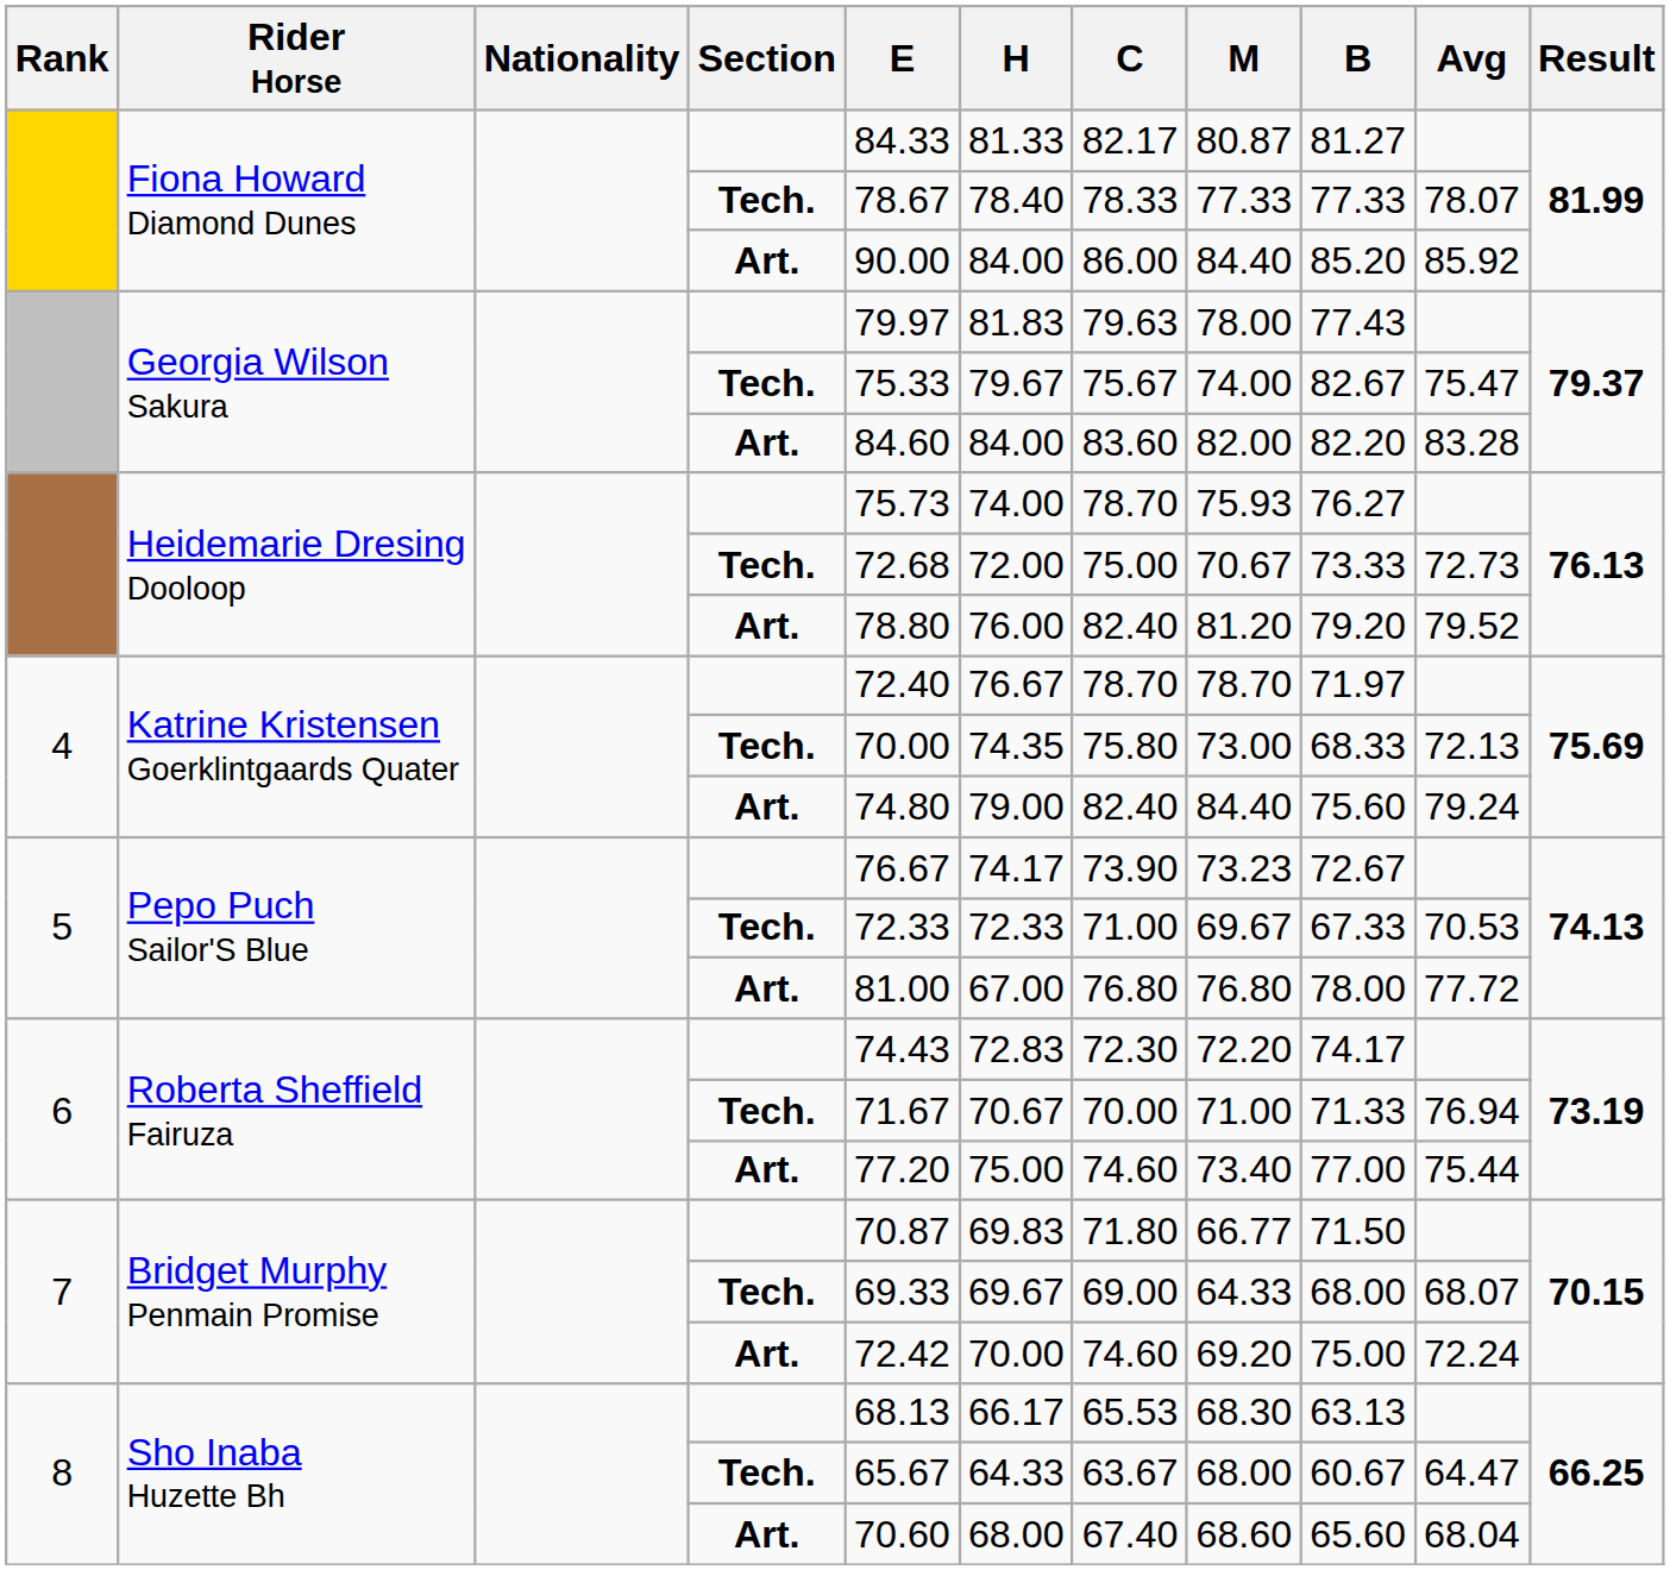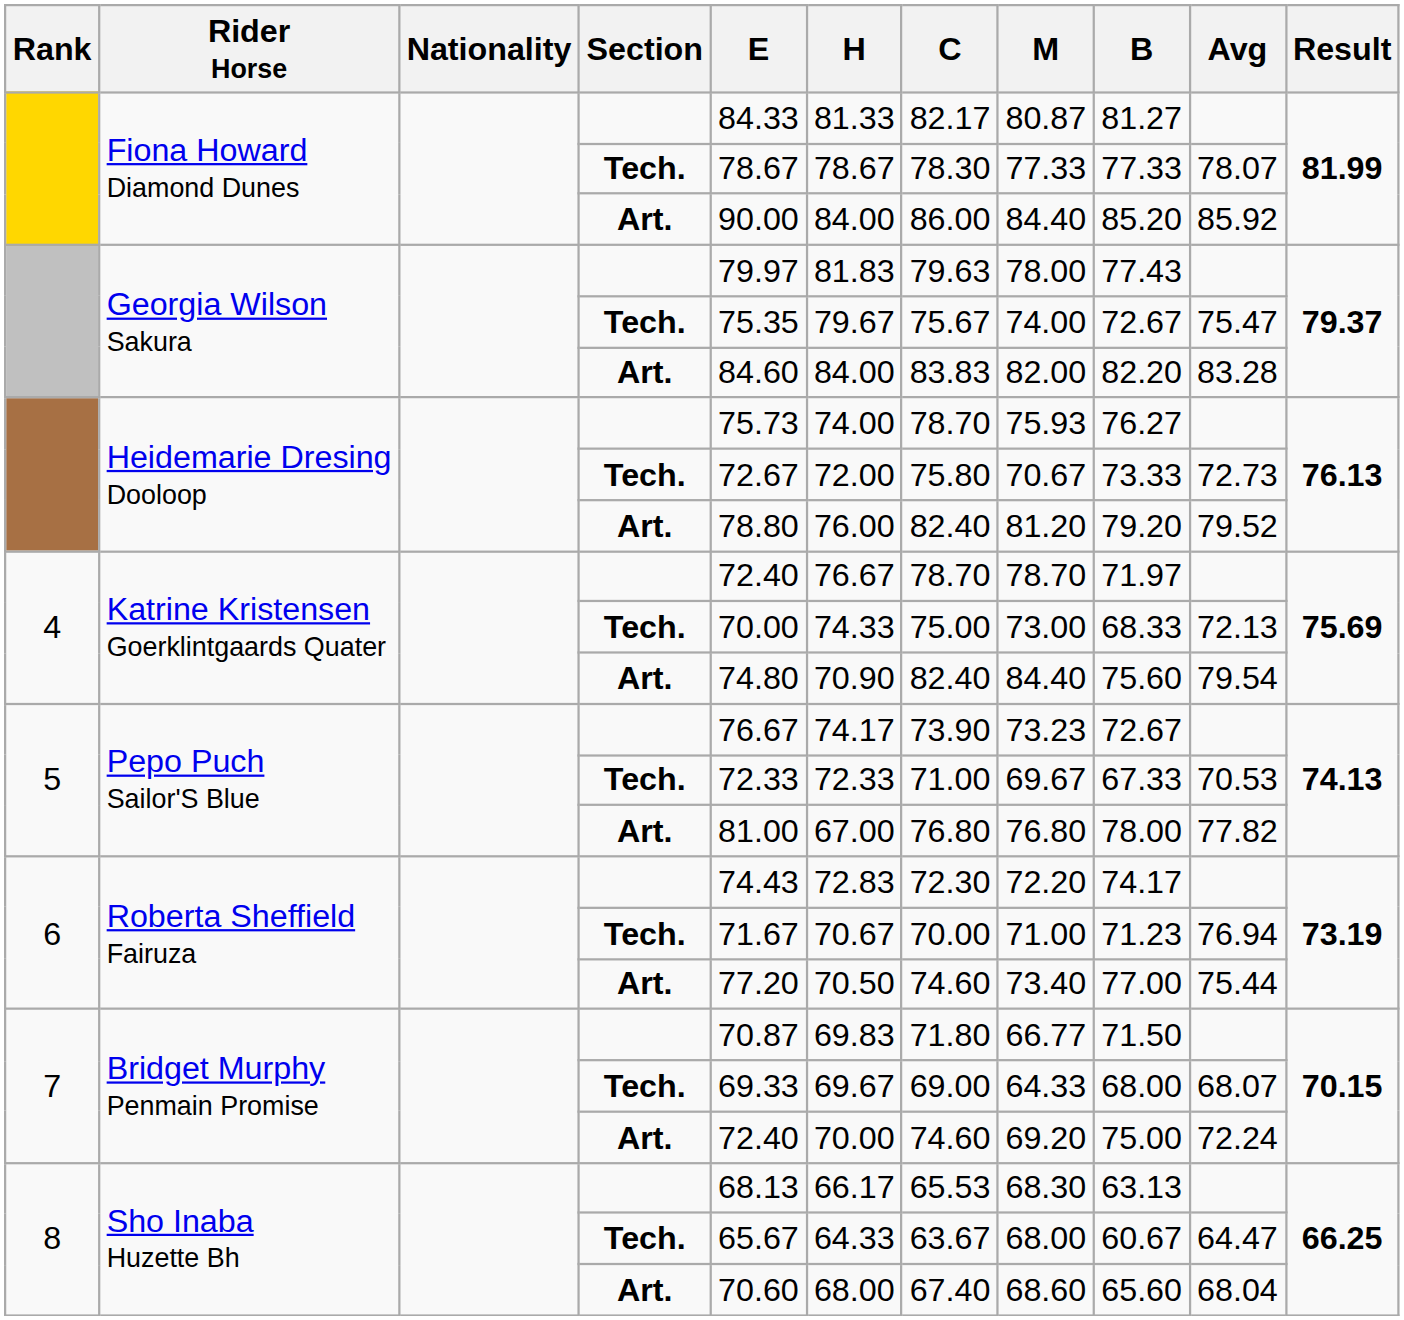Fiona Howard Diamond Dunes / Tech. | H: 78.40 -> 78.67
Fiona Howard Diamond Dunes / Tech. | C: 78.33 -> 78.30
Georgia Wilson Sakura / Tech. | E: 75.33 -> 75.35
Georgia Wilson Sakura / Tech. | B: 82.67 -> 72.67
Georgia Wilson Sakura / Art. | C: 83.60 -> 83.83
Heidemarie Dresing Dooloop / Tech. | E: 72.68 -> 72.67
Heidemarie Dresing Dooloop / Tech. | C: 75.00 -> 75.80
Katrine Kristensen Goerklintgaards Quater / Tech. | H: 74.35 -> 74.33
Katrine Kristensen Goerklintgaards Quater / Tech. | C: 75.80 -> 75.00
Katrine Kristensen Goerklintgaards Quater / Art. | H: 79.00 -> 70.90
Katrine Kristensen Goerklintgaards Quater / Art. | Avg: 79.24 -> 79.54
Pepo Puch Sailor'S Blue / Art. | Avg: 77.72 -> 77.82
Roberta Sheffield Fairuza / Tech. | B: 71.33 -> 71.23
Roberta Sheffield Fairuza / Art. | H: 75.00 -> 70.50
Bridget Murphy Penmain Promise / Art. | E: 72.42 -> 72.40
